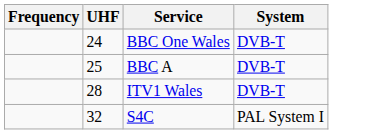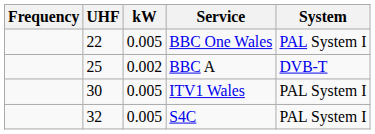+ column: kW | 0.005 | 0.002 | 0.005 | 0.005
BBC One Wales | UHF: 24 -> 22
BBC One Wales | System: DVB-T -> PAL System I
ITV1 Wales | UHF: 28 -> 30
ITV1 Wales | System: DVB-T -> PAL System I
